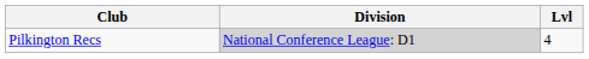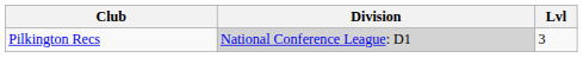Pilkington Recs | Lvl: 4 -> 3
